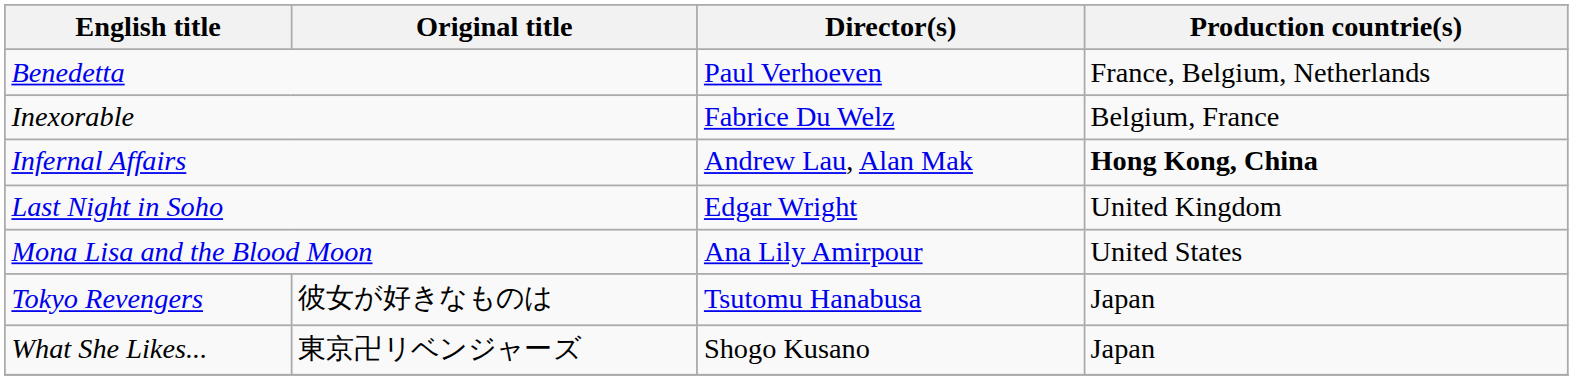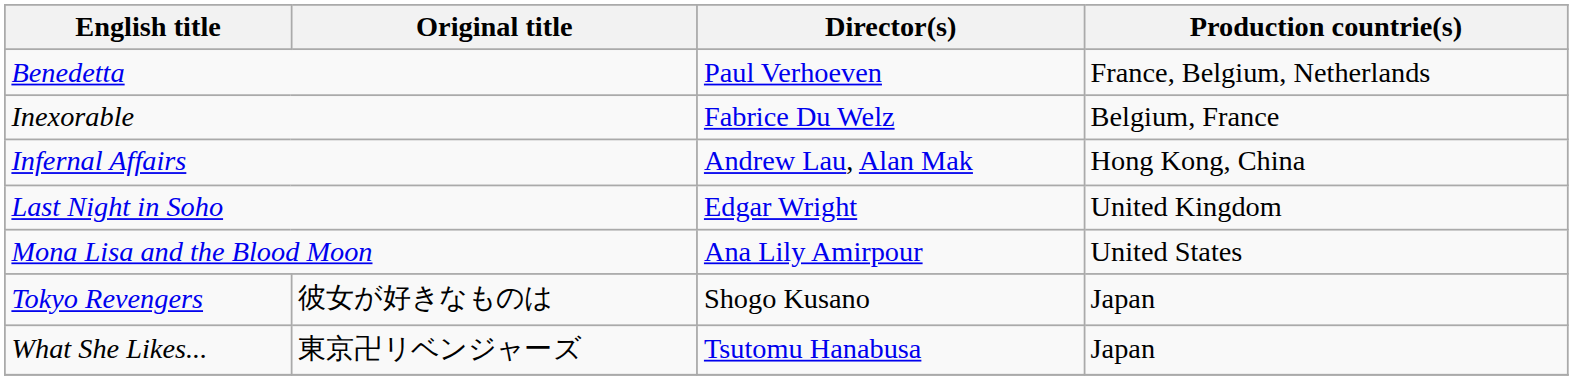Infernal Affairs | Production countrie(s): bold -> normal
Tokyo Revengers | Director(s): Tsutomu Hanabusa -> Shogo Kusano
What She Likes... | Director(s): Shogo Kusano -> Tsutomu Hanabusa
